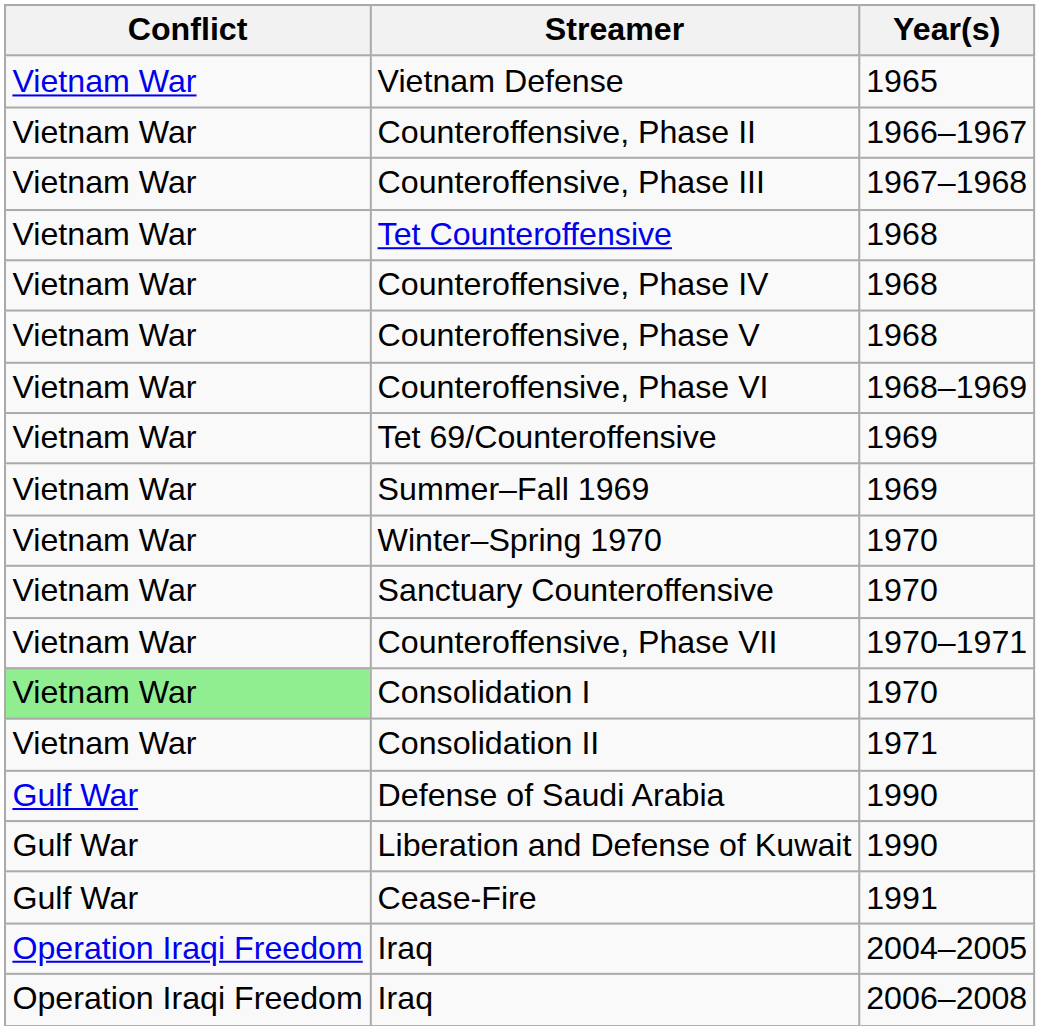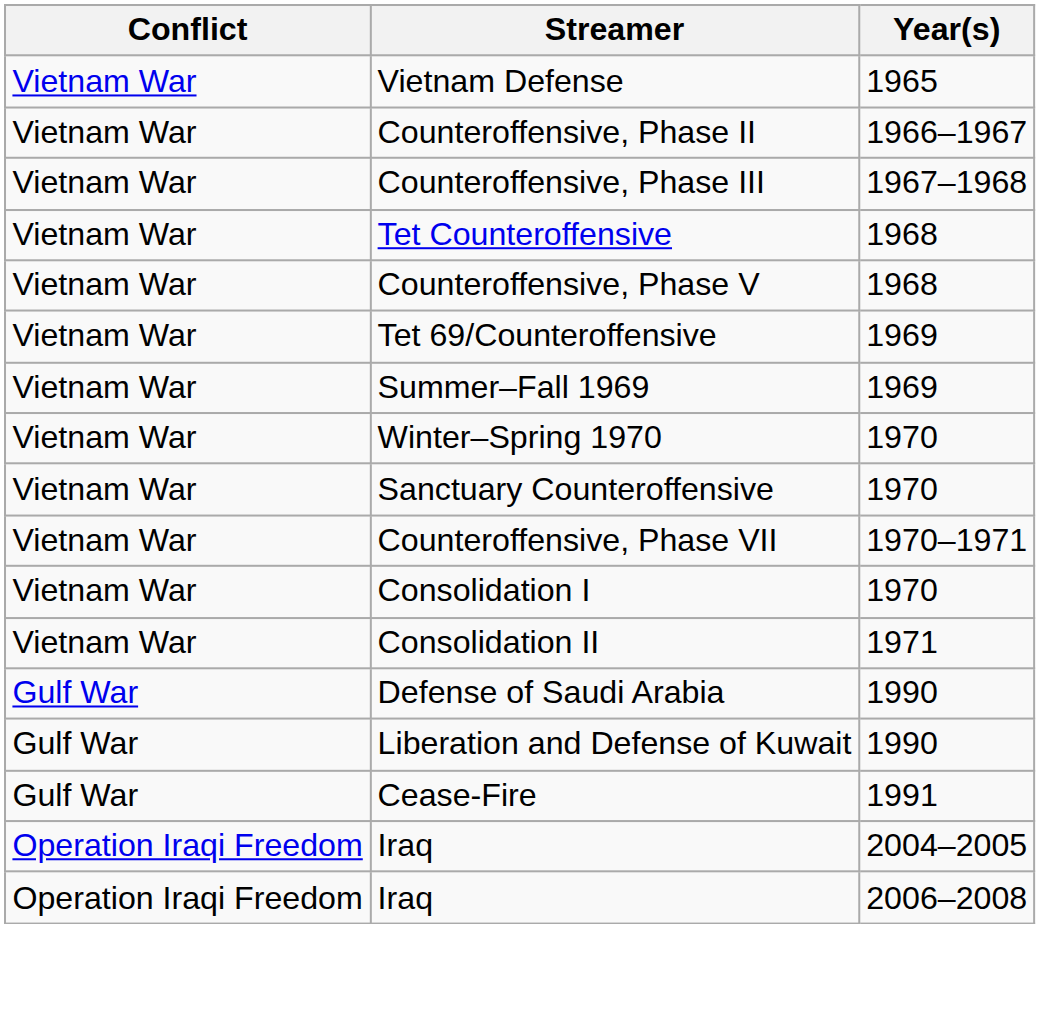- row: Vietnam War | Counteroffensive, Phase IV | 1968
- row: Vietnam War | Counteroffensive, Phase VI | 1968–1969
Consolidation I | Conflict: lightgreen background -> no background
